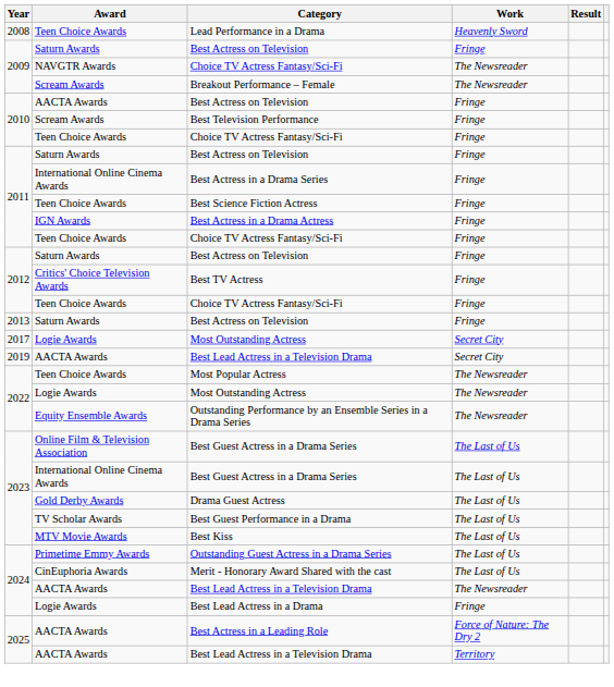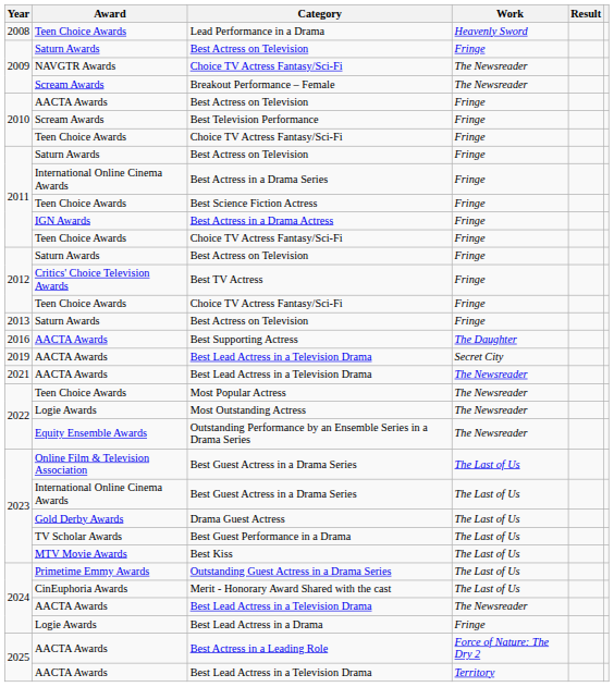+ row: 2016 | AACTA Awards | Best Supporting Actress | The Daughter
- row: 2017 | Logie Awards | Most Outstanding Actress | Secret City
+ row: 2021 | AACTA Awards | Best Lead Actress in a Television Drama | The Newsreader
